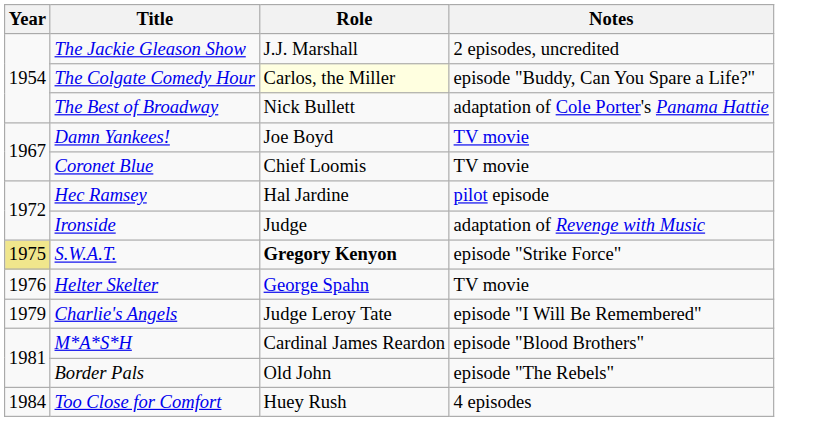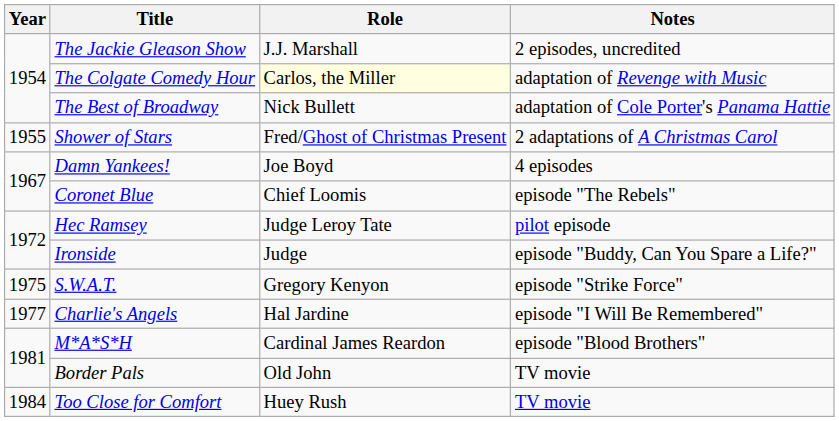The Colgate Comedy Hour | Notes: episode "Buddy, Can You Spare a Life?" -> adaptation of Revenge with Music
+ row: 1955 | Shower of Stars | Fred/Ghost of Christmas Present | 2 adaptations of A Christmas Carol
Damn Yankees! | Notes: TV movie -> 4 episodes
Coronet Blue | Notes: TV movie -> episode "The Rebels"
Hec Ramsey | Role: Hal Jardine -> Judge Leroy Tate
Ironside | Notes: adaptation of Revenge with Music -> episode "Buddy, Can You Spare a Life?"
S.W.A.T. | Year: khaki background -> no background
S.W.A.T. | Role: bold -> normal
- row: 1976 | Helter Skelter | George Spahn | TV movie
Charlie's Angels | Year: 1979 -> 1977
Charlie's Angels | Role: Judge Leroy Tate -> Hal Jardine
Border Pals | Notes: episode "The Rebels" -> TV movie
Too Close for Comfort | Notes: 4 episodes -> TV movie
